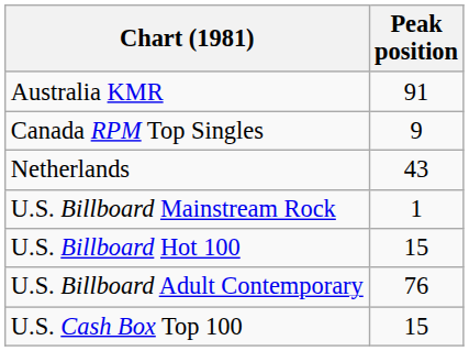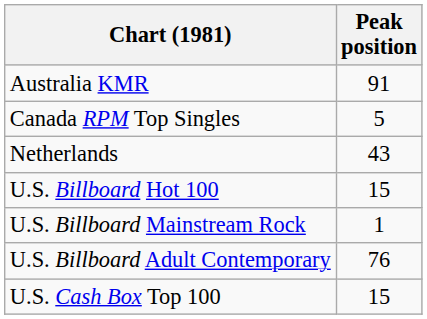Canada RPM Top Singles | Peak position: 9 -> 5
rows swapped: U.S. Billboard Hot 100 <-> U.S. Billboard Mainstream Rock
